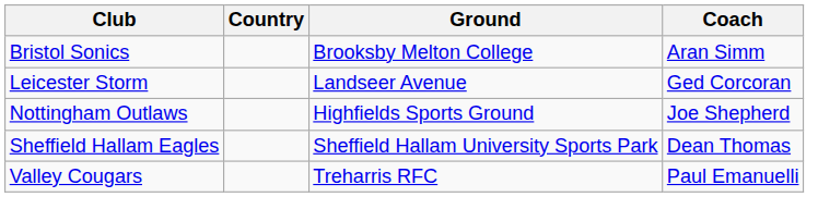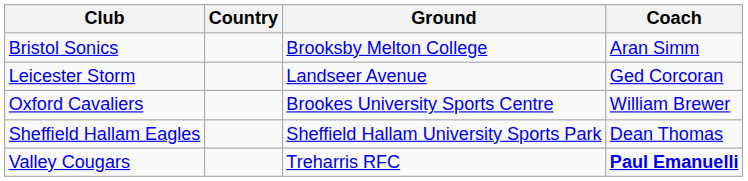- row: Nottingham Outlaws | Highfields Sports Ground | Joe Shepherd
+ row: Oxford Cavaliers | Brookes University Sports Centre | William Brewer
Valley Cougars | Coach: normal -> bold
